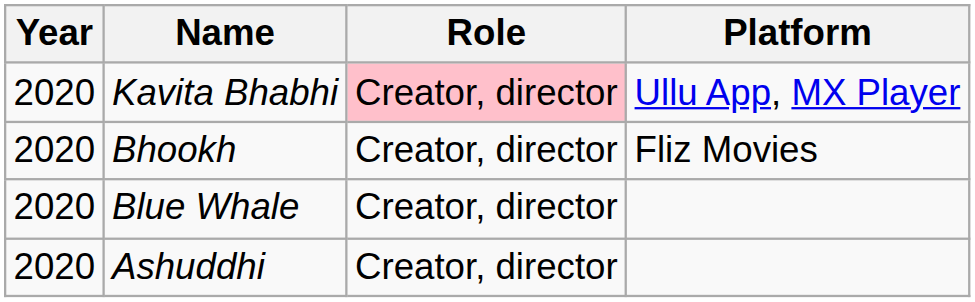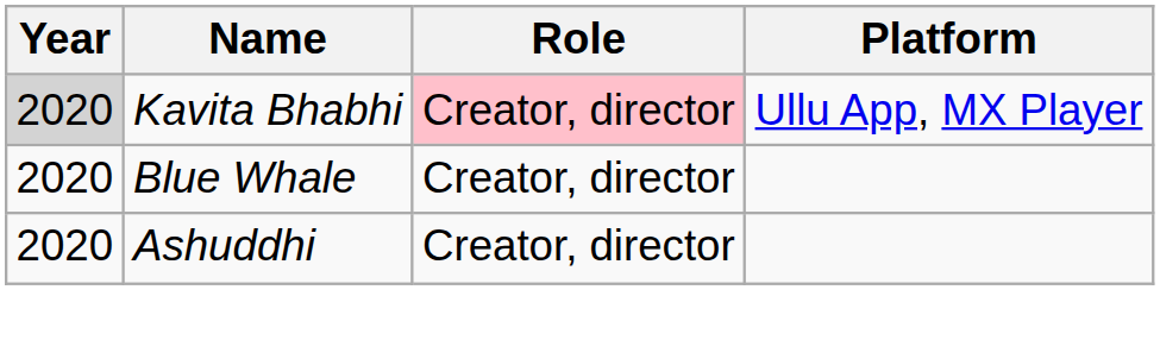Kavita Bhabhi | Year: no background -> lightgrey background
- row: 2020 | Bhookh | Creator, director | Fliz Movies
